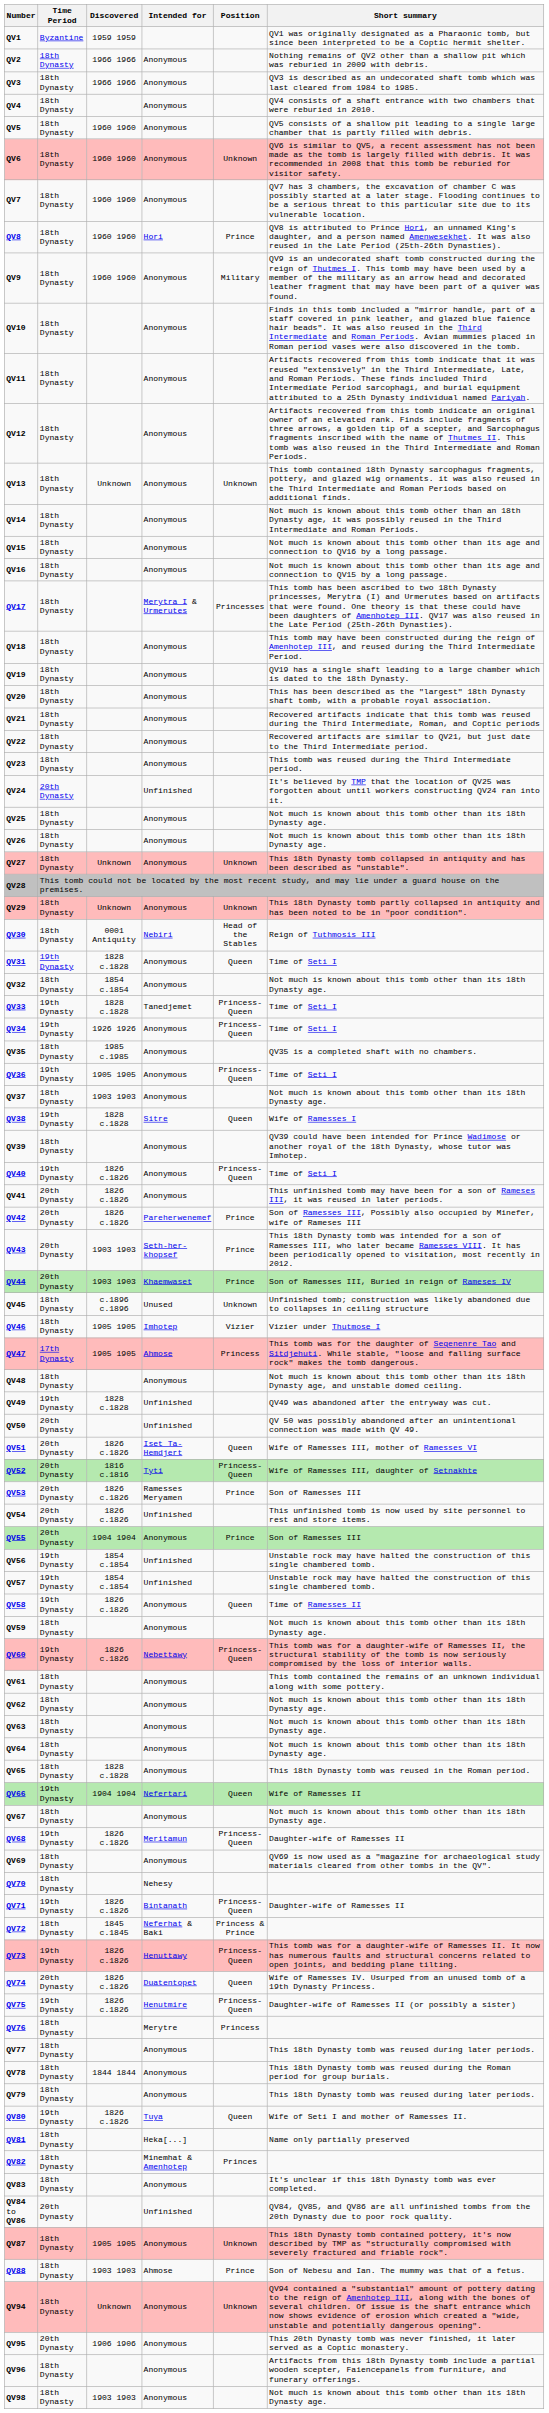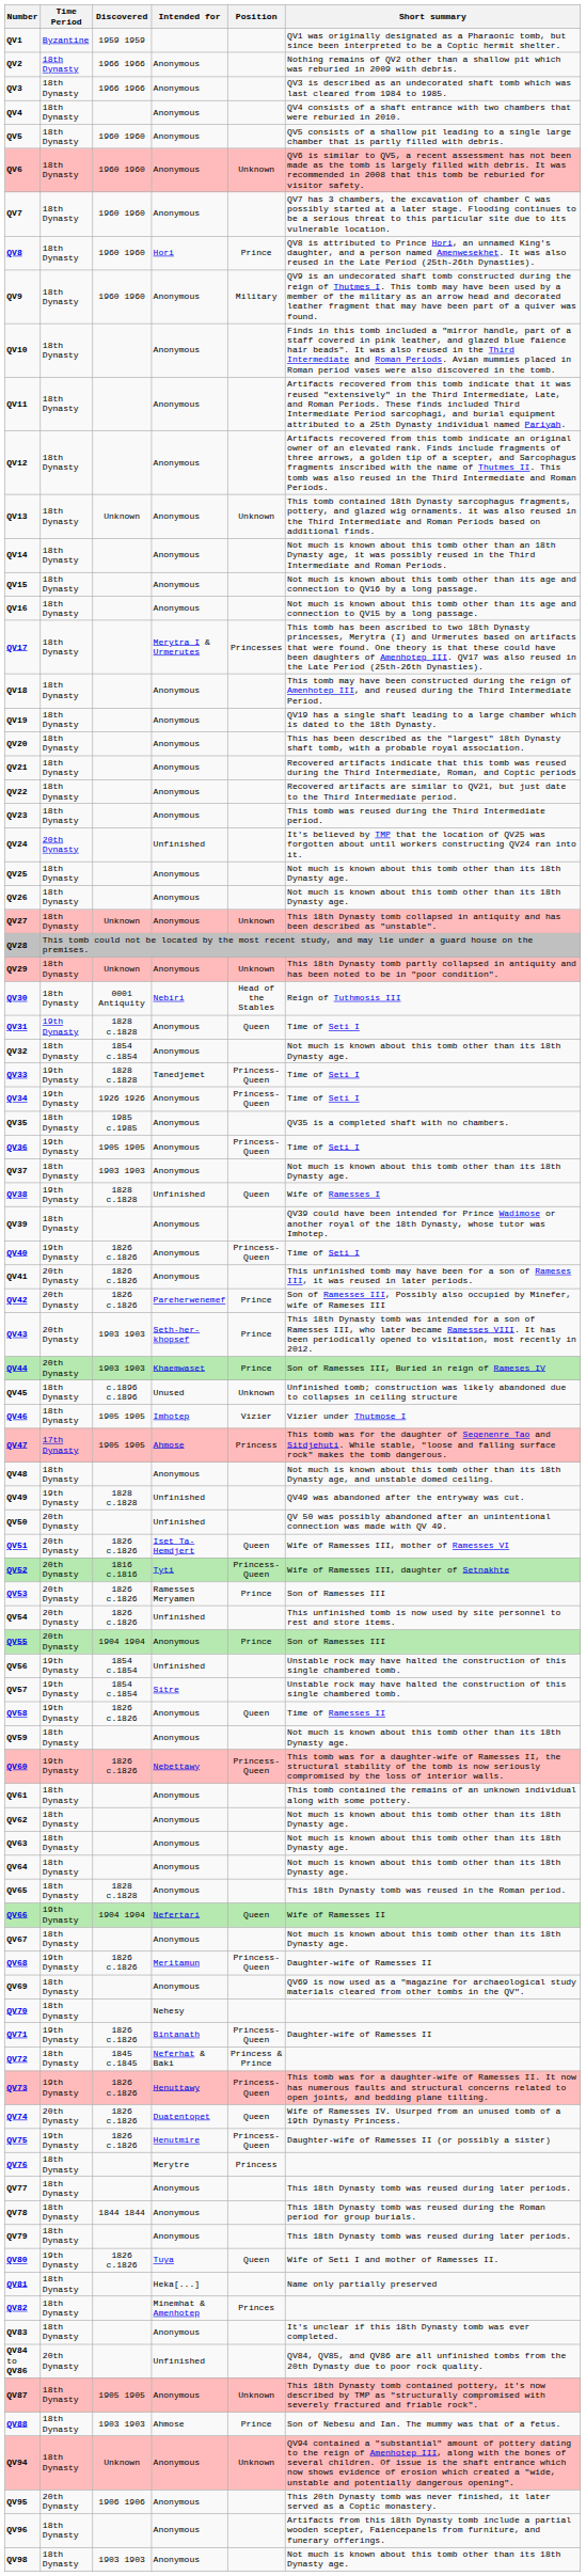QV38 | Intended for: Sitre -> Unfinished
QV57 | Intended for: Unfinished -> Sitre
